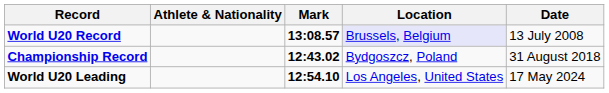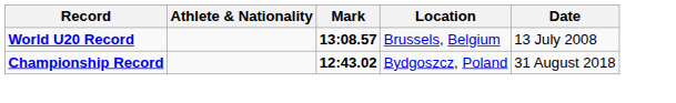World U20 Record | Location: lavender background -> no background
- row: World U20 Leading | 12:54.10 | Los Angeles, United States | 17 May 2024
